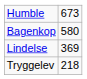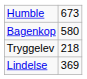rows swapped: Lindelse <-> Tryggelev
